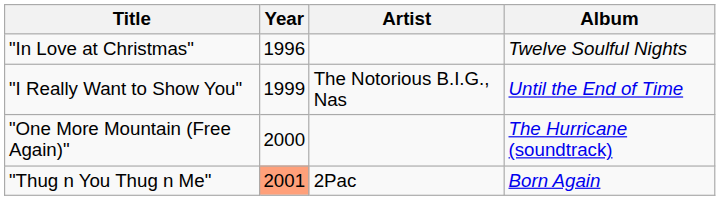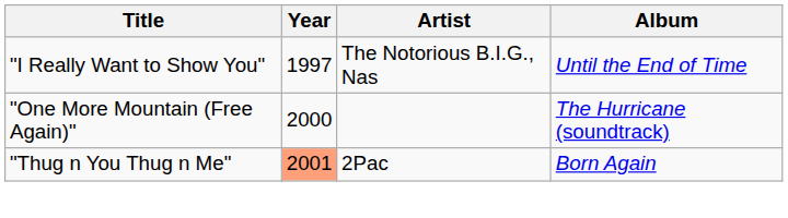- row: "In Love at Christmas" | 1996 | Twelve Soulful Nights
"I Really Want to Show You" | Year: 1999 -> 1997
